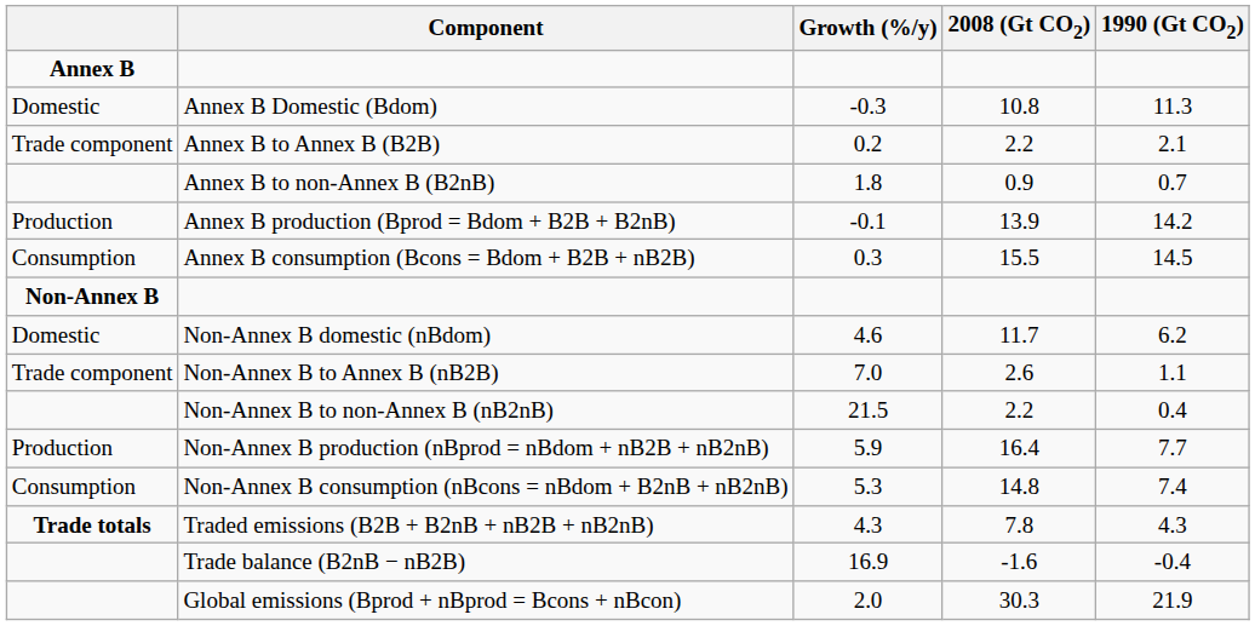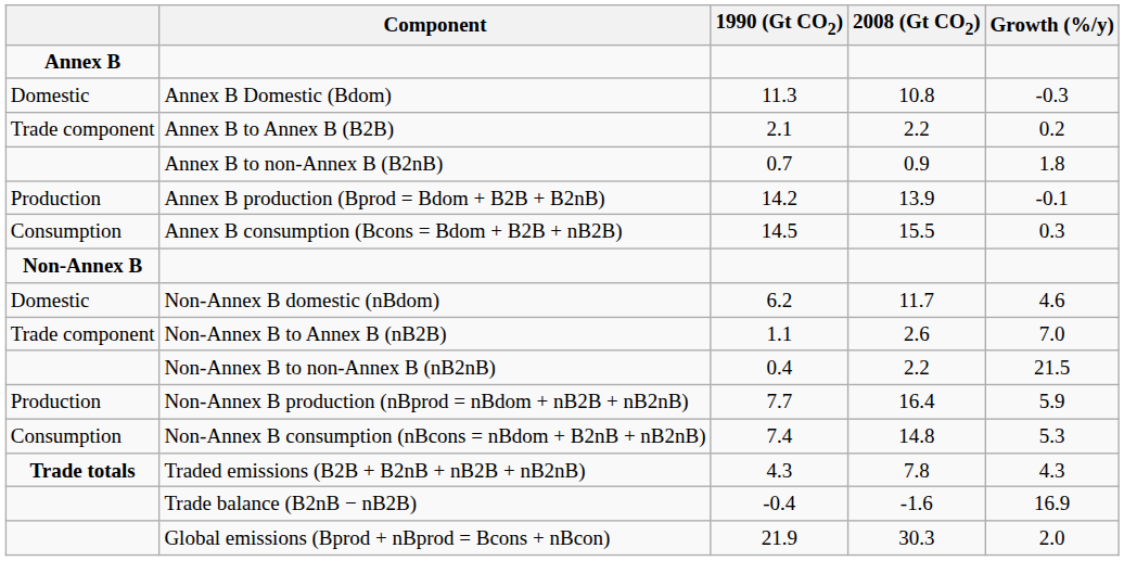columns swapped: 1990 (Gt CO2) <-> Growth (%/y)
